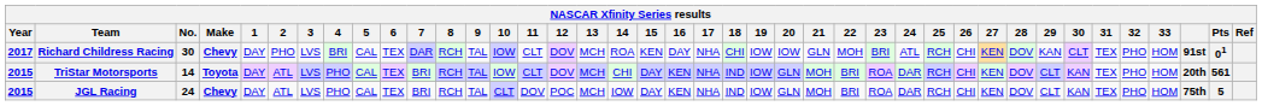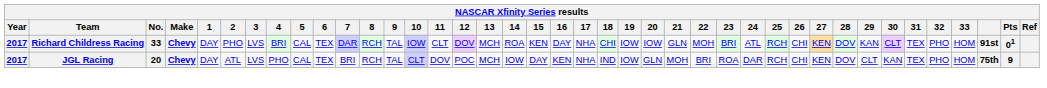Richard Childress Racing | No.: 30 -> 33
- row: 2015 | TriStar Motorsports | 14 | Toyota | DAY | ATL | LVS | PHO | CAL | TEX | BRI | RCH | TAL | IOW | CLT | DOV | MCH | CHI | DAY | KEN | NHA | IND | IOW | GLN | MOH | BRI | ROA | DAR | RCH | CHI | KEN | DOV | CLT | KAN | TEX | PHO | HOM | 20th | 561
JGL Racing | Year: 2015 -> 2017
JGL Racing | No.: 24 -> 20
JGL Racing | Pts: 5 -> 9
